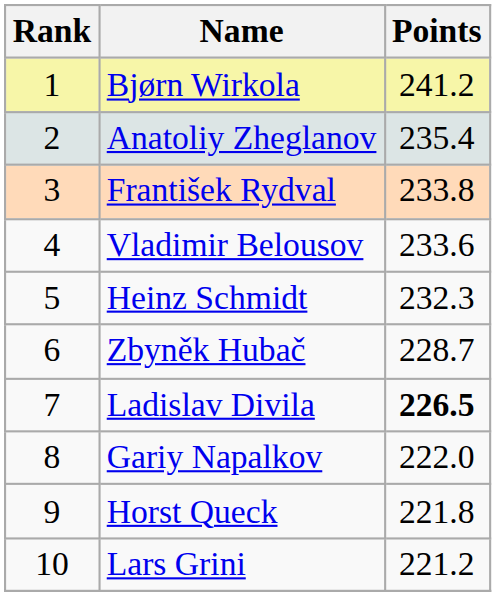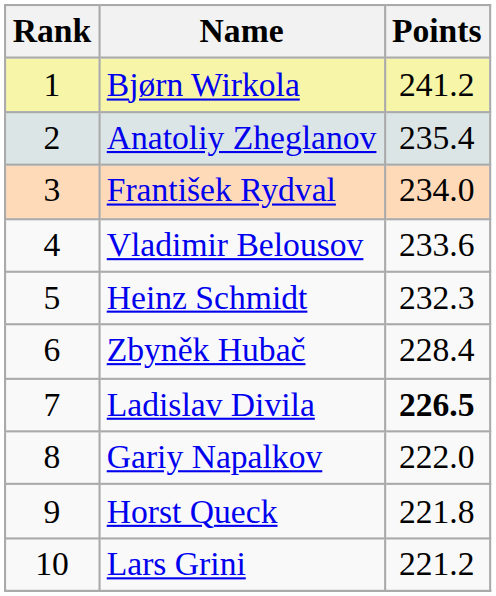František Rydval | Points: 233.8 -> 234.0
Zbyněk Hubač | Points: 228.7 -> 228.4
